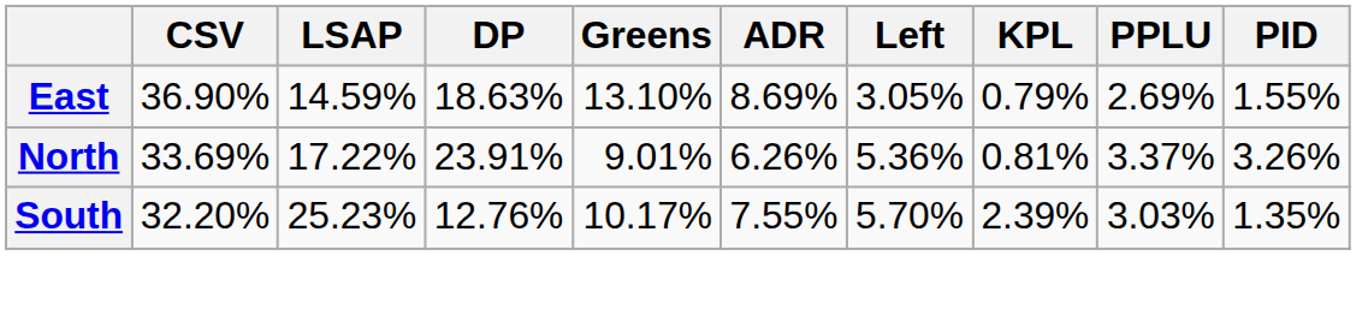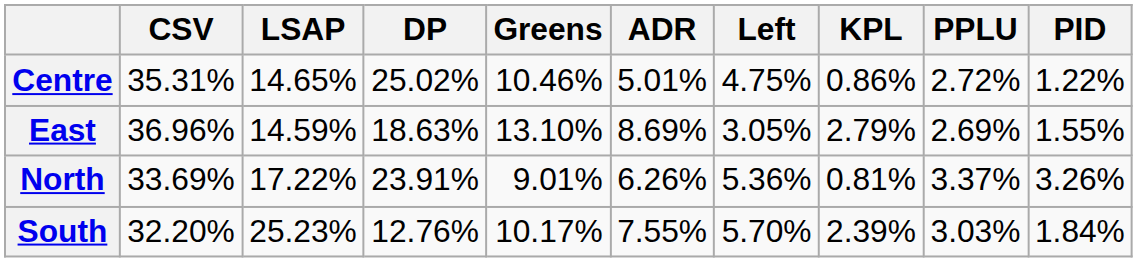+ row: Centre | 35.31% | 14.65% | 25.02% | 10.46% | 5.01% | 4.75% | 0.86% | 2.72% | 1.22%
East | CSV: 36.90% -> 36.96%
East | KPL: 0.79% -> 2.79%
South | PID: 1.35% -> 1.84%
